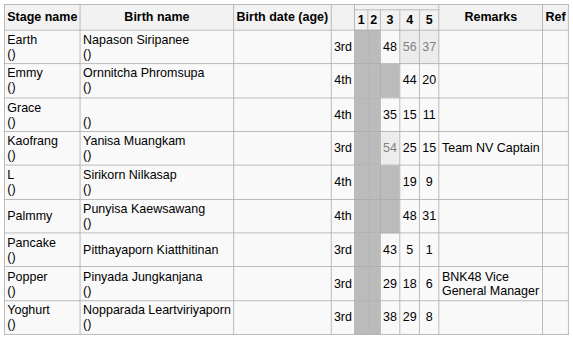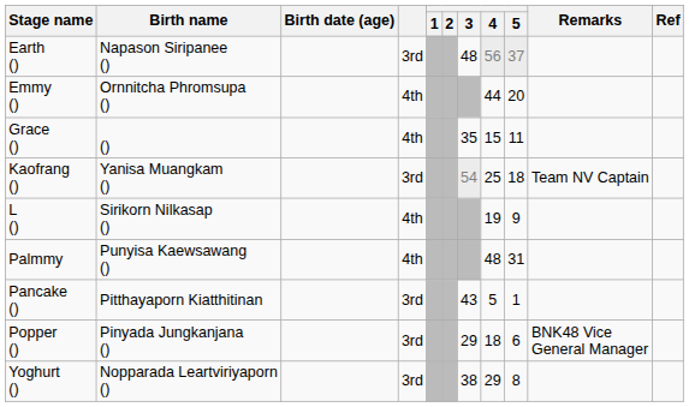Kaofrang () | 5: 15 -> 18
